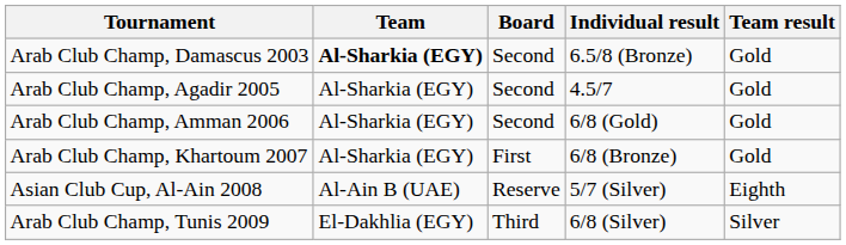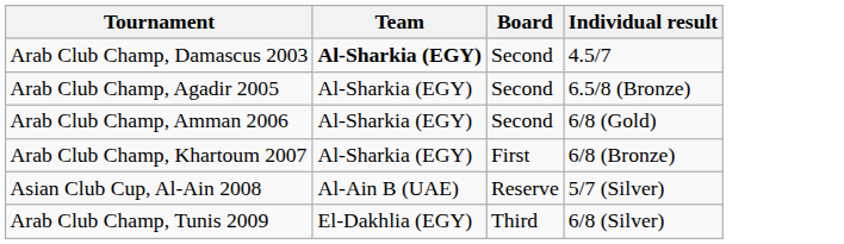- column: Team result | Gold | Gold | Gold | Gold | Eighth | Silver
Arab Club Champ, Damascus 2003 | Individual result: 6.5/8 (Bronze) -> 4.5/7
Arab Club Champ, Agadir 2005 | Individual result: 4.5/7 -> 6.5/8 (Bronze)
